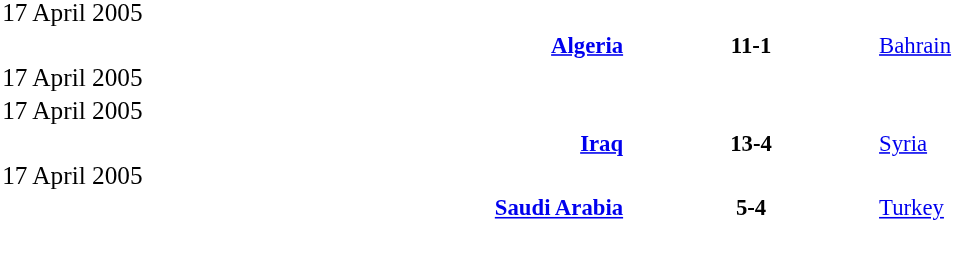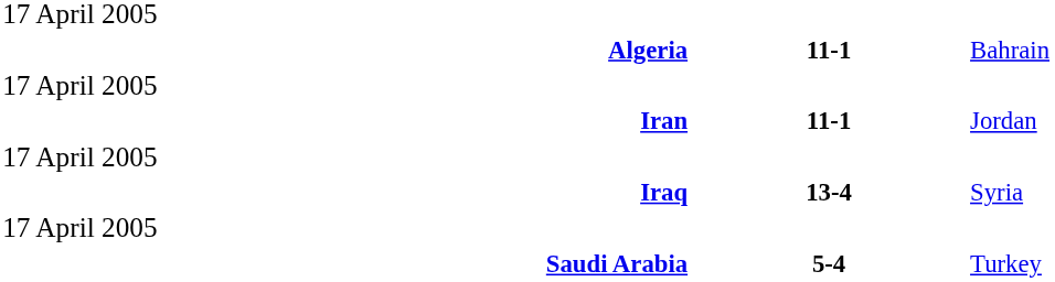+ row: Iran | 11-1 | Jordan
